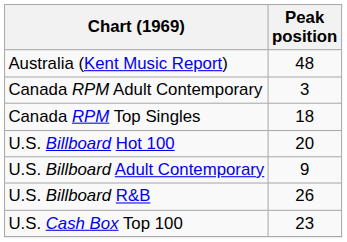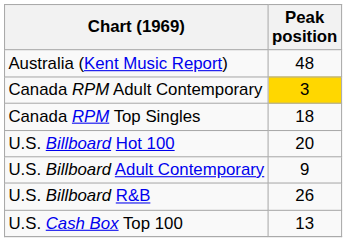Canada RPM Adult Contemporary | Peak position: no background -> gold background
U.S. Cash Box Top 100 | Peak position: 23 -> 13
